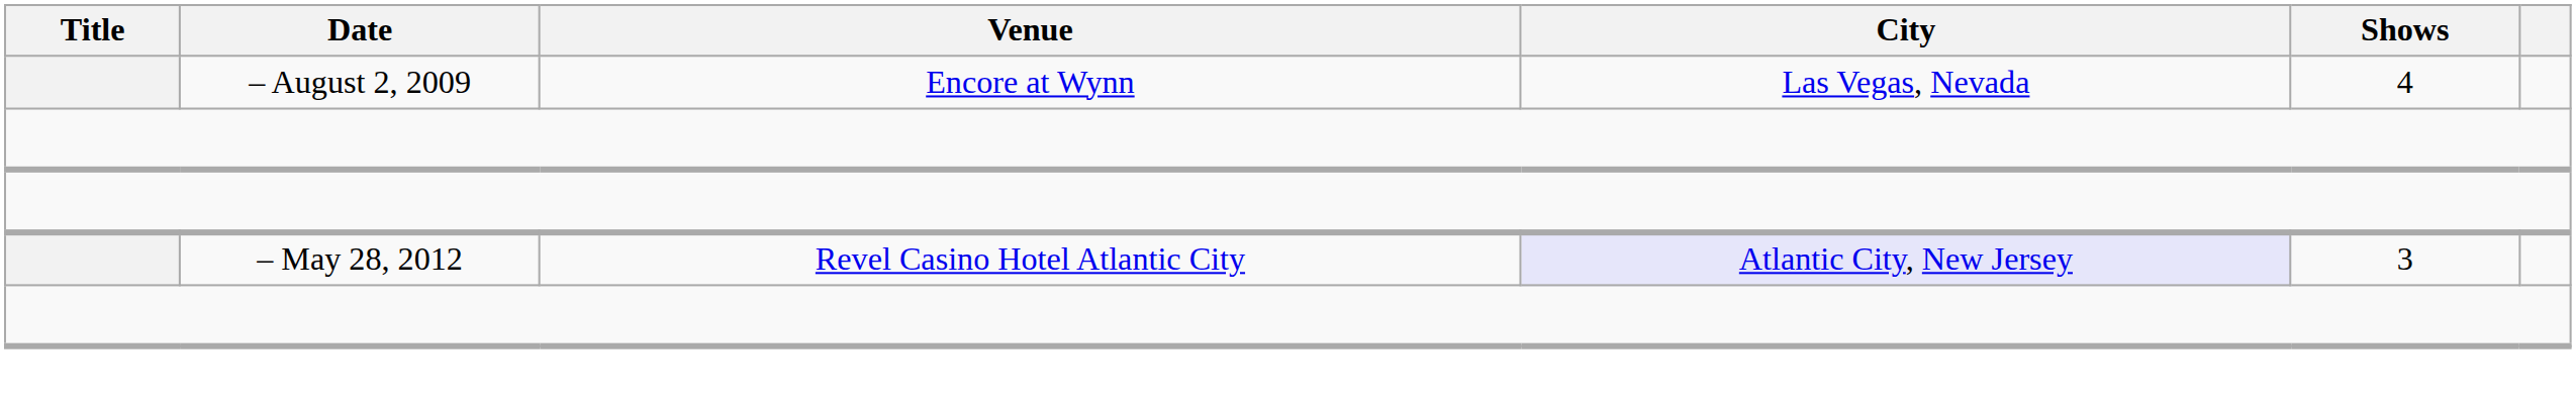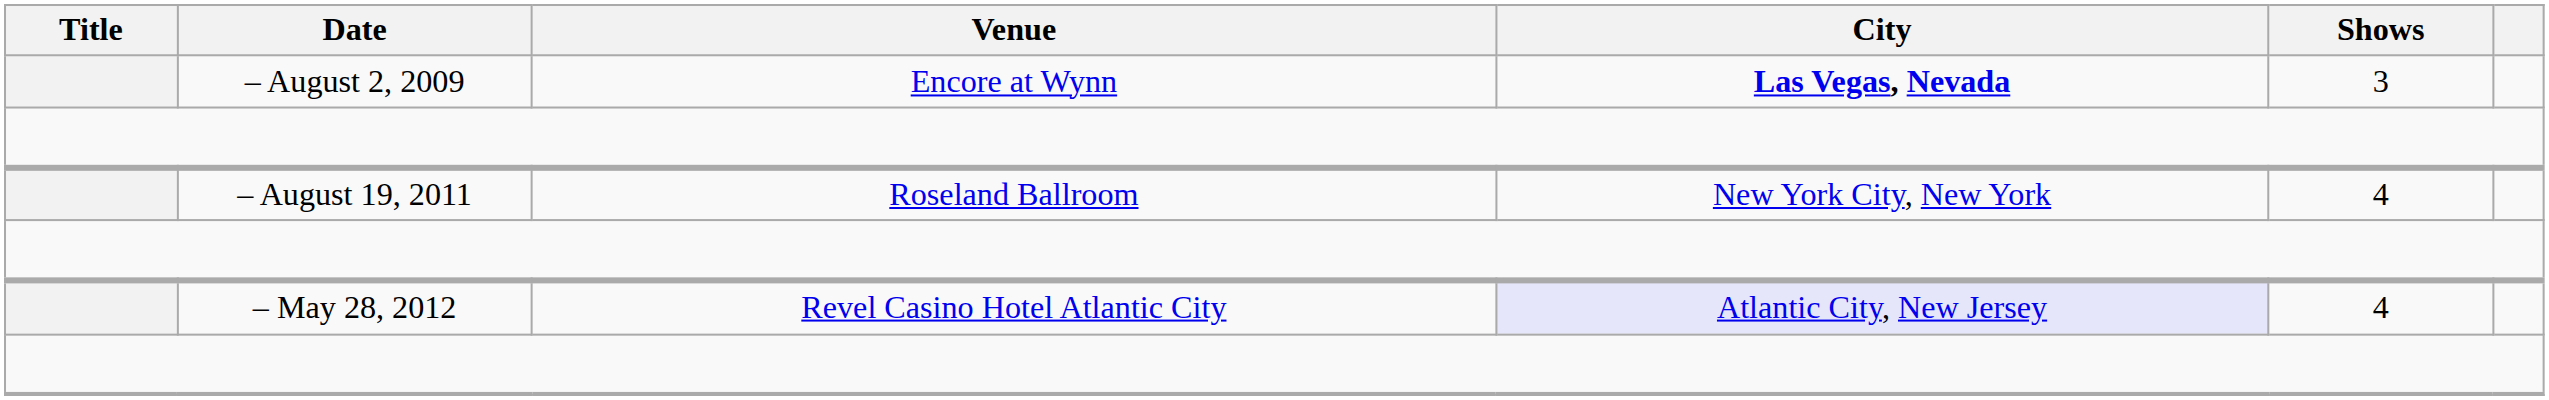– August 2, 2009 | City: normal -> bold
– August 2, 2009 | Shows: 4 -> 3
+ row: – August 19, 2011 | Roseland Ballroom | New York City, New York | 4
– May 28, 2012 | Shows: 3 -> 4
